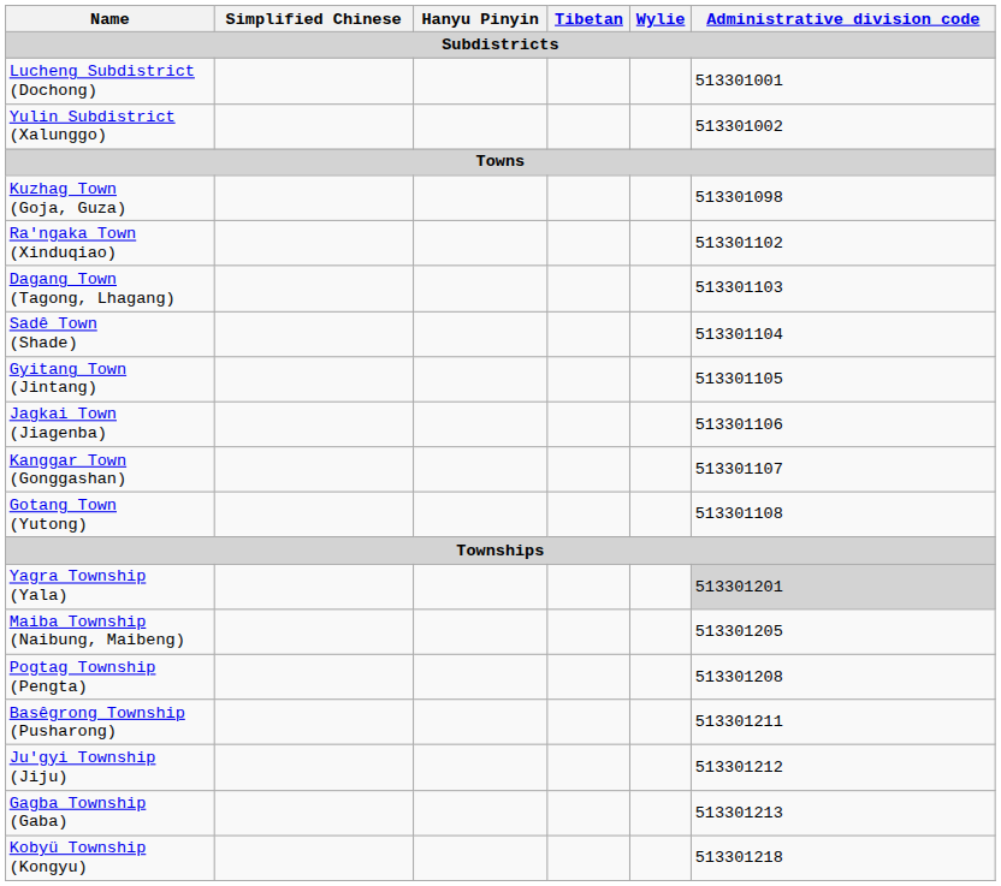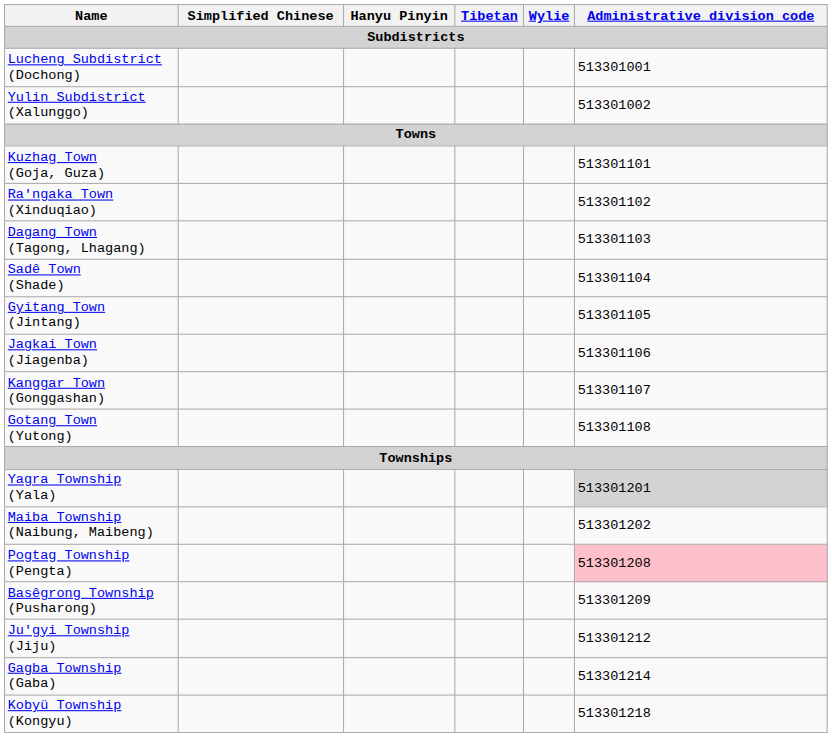Kuzhag Town (Goja, Guza) | Administrative division code: 513301098 -> 513301101
Maiba Township (Naibung, Maibeng) | Administrative division code: 513301205 -> 513301202
Pogtag Township (Pengta) | Administrative division code: no background -> pink background
Basêgrong Township (Pusharong) | Administrative division code: 513301211 -> 513301209
Gagba Township (Gaba) | Administrative division code: 513301213 -> 513301214
